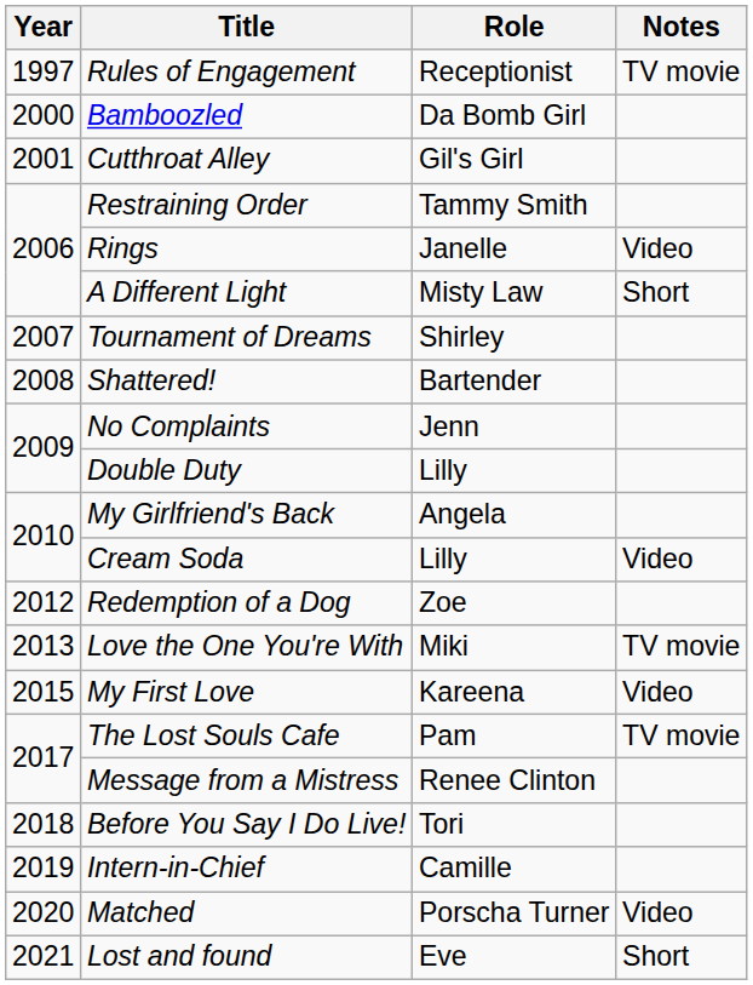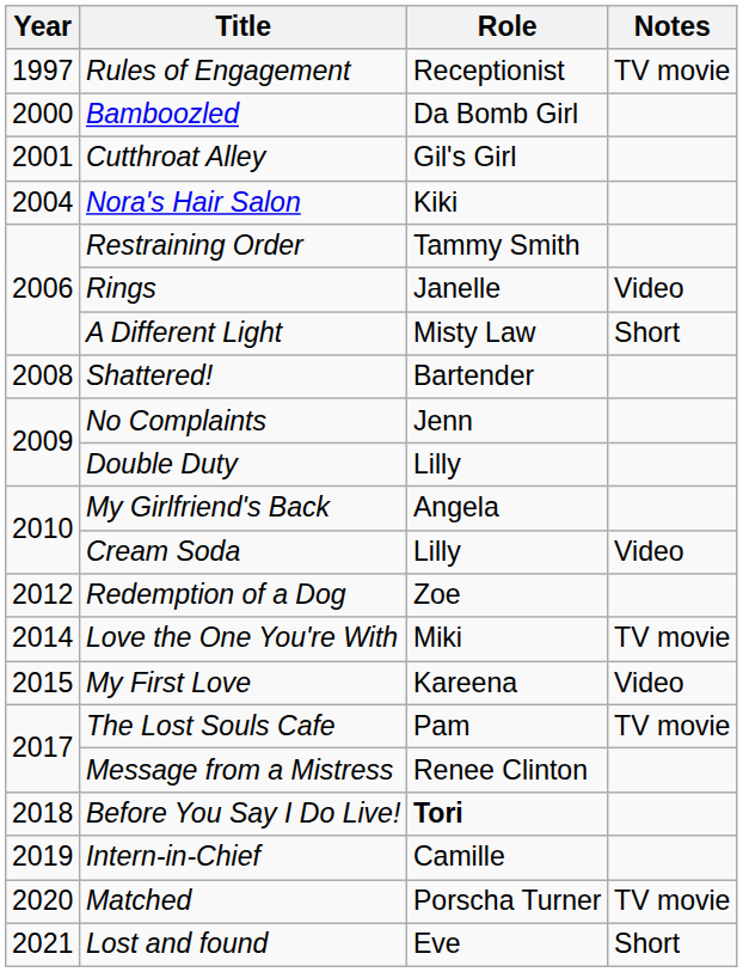+ row: 2004 | Nora's Hair Salon | Kiki
- row: 2007 | Tournament of Dreams | Shirley
Love the One You're With | Year: 2013 -> 2014
Before You Say I Do Live! | Role: normal -> bold
Matched | Notes: Video -> TV movie
